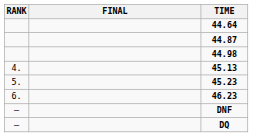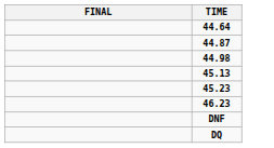- column: RANK | 4. | 5. | 6. | — | —
